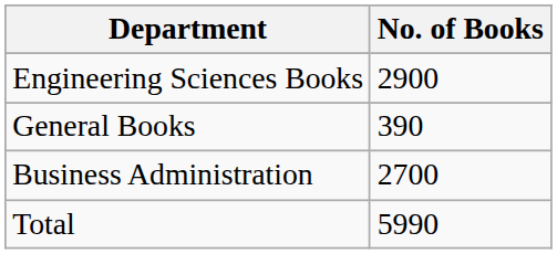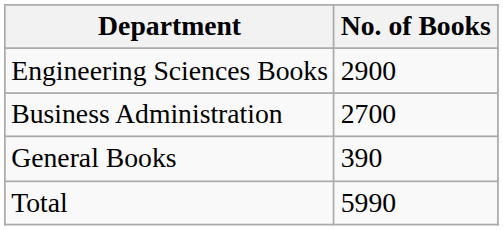rows swapped: Business Administration <-> General Books
